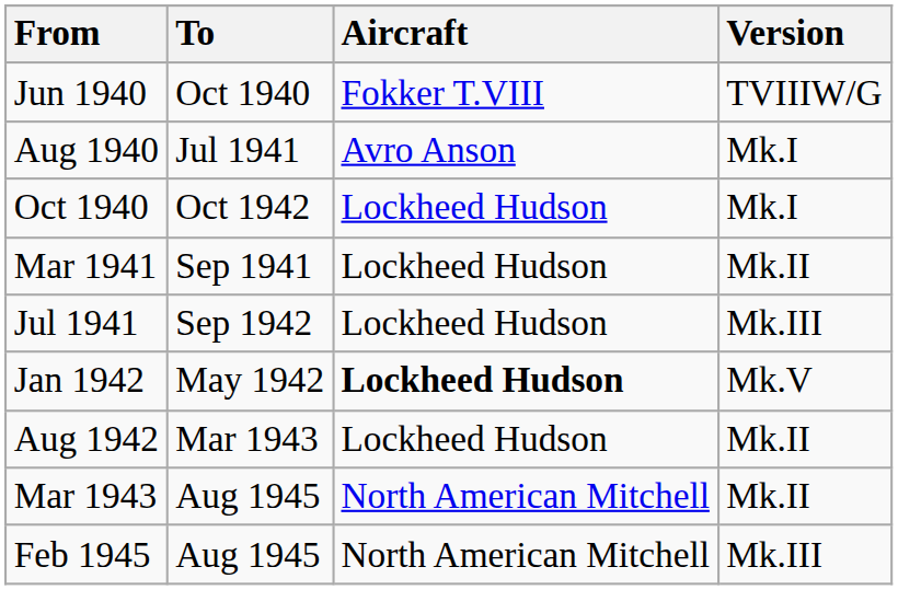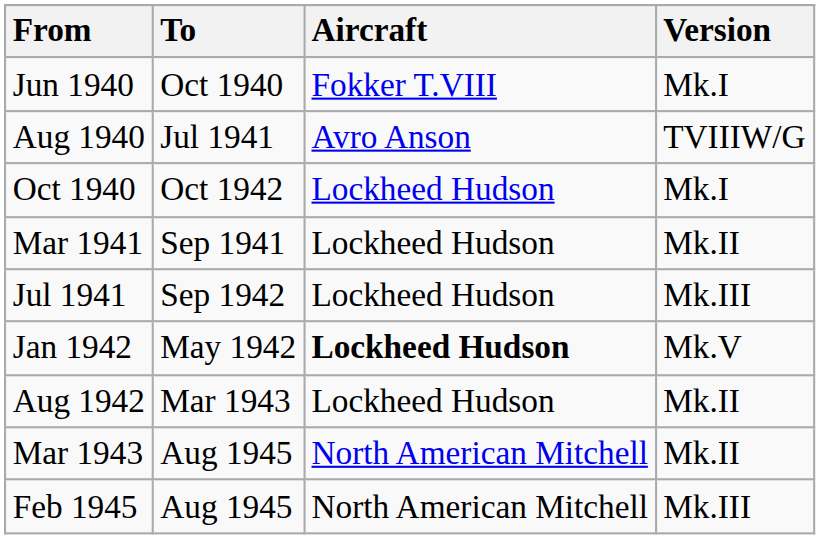Jun 1940 | Version: TVIIIW/G -> Mk.I
Aug 1940 | Version: Mk.I -> TVIIIW/G
